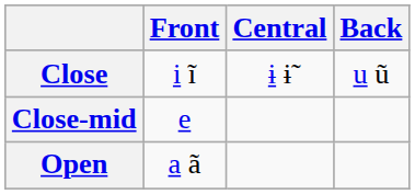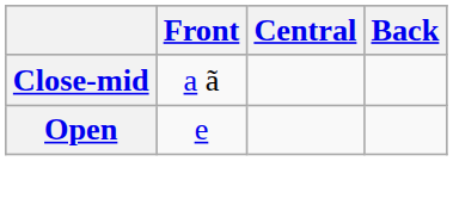- row: Close | i ĩ | ɨ ɨ̃ | u ũ
Close-mid | Front: e -> a ã
Open | Front: a ã -> e
